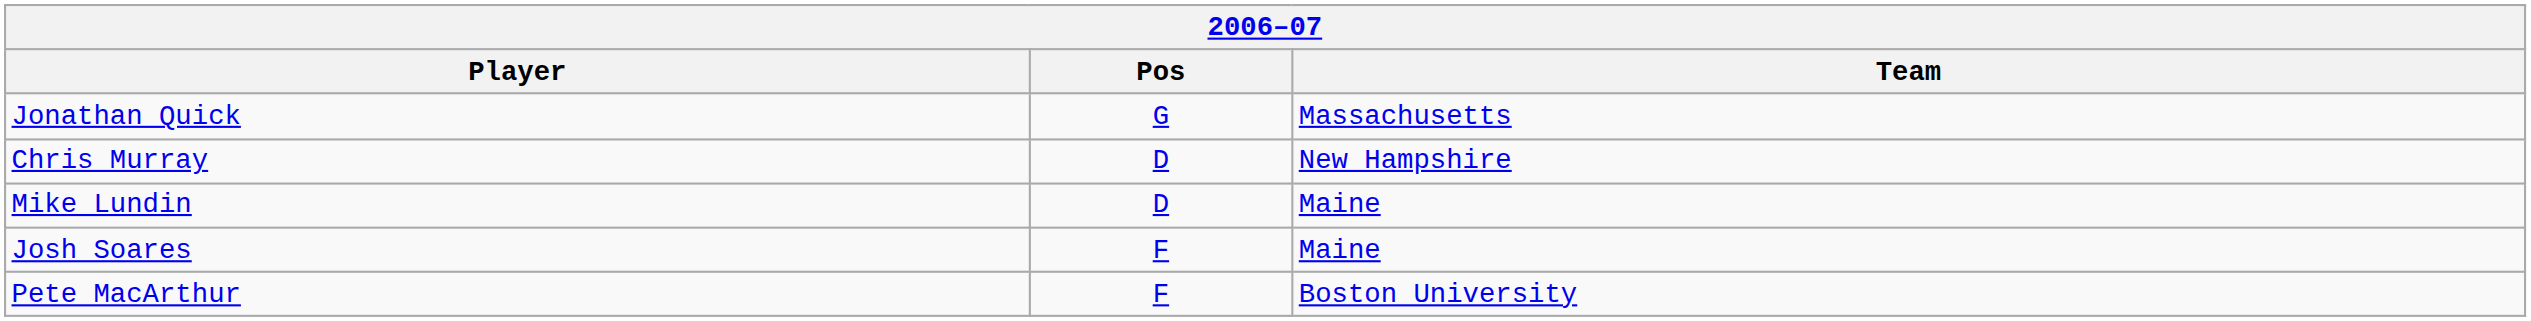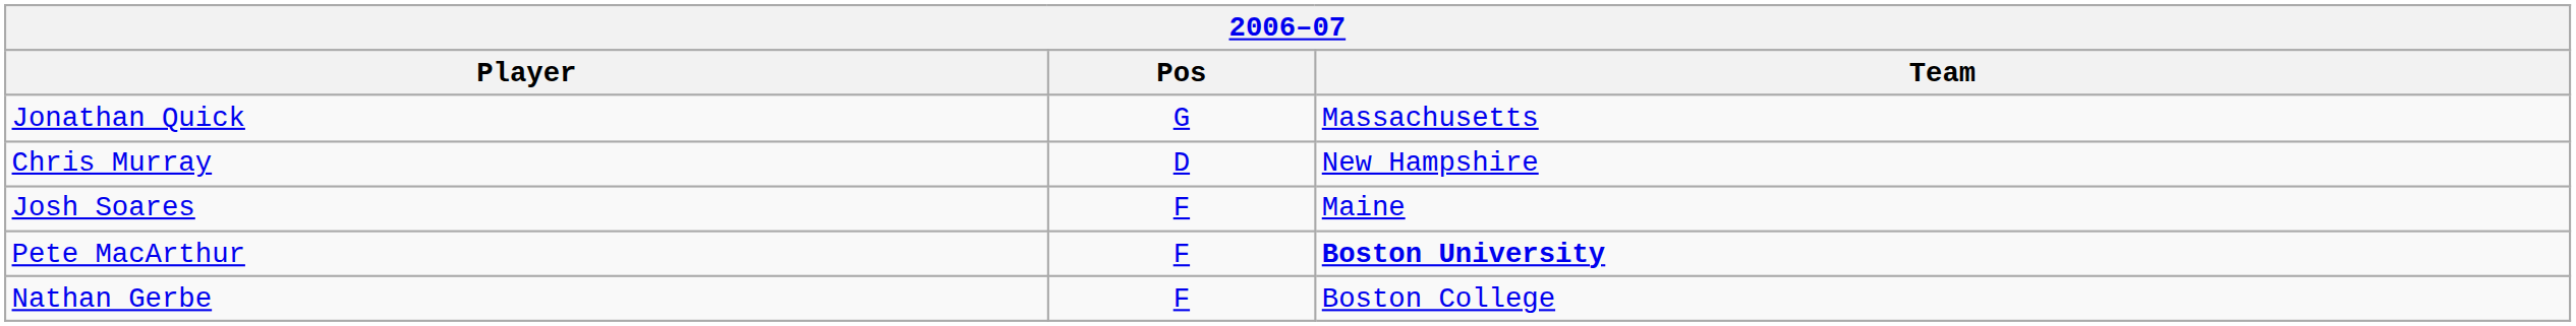- row: Mike Lundin | D | Maine
Pete MacArthur | Team: normal -> bold
+ row: Nathan Gerbe | F | Boston College
